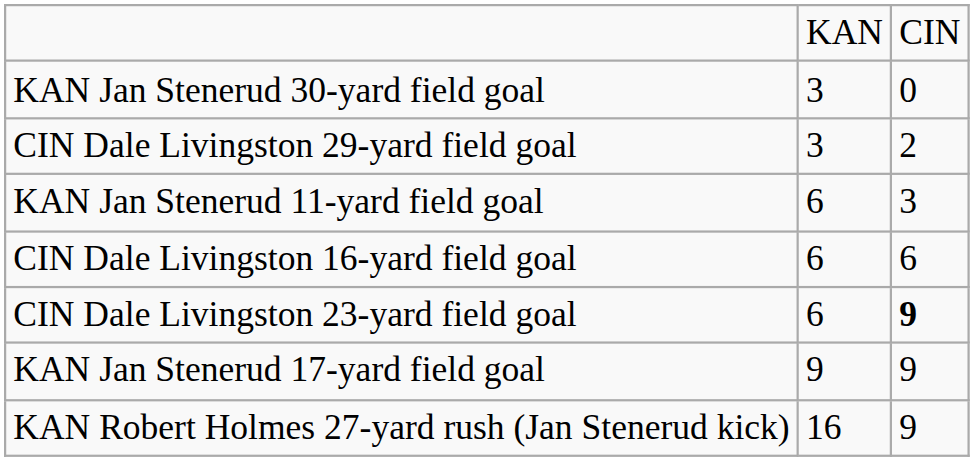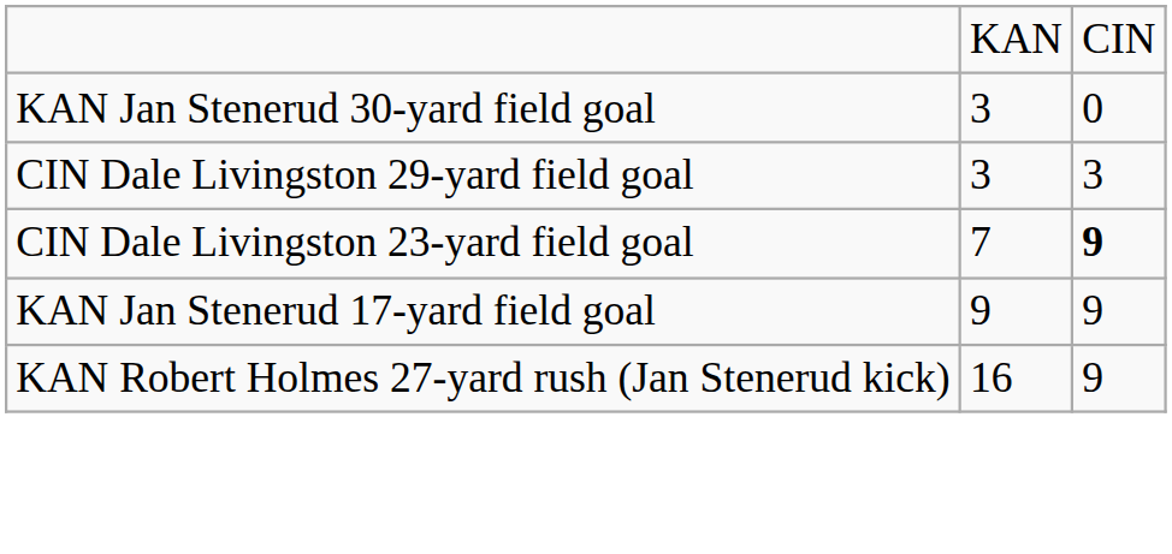CIN Dale Livingston 29-yard field goal | column 3: 2 -> 3
- row: KAN Jan Stenerud 11-yard field goal | 6 | 3
- row: CIN Dale Livingston 16-yard field goal | 6 | 6
CIN Dale Livingston 23-yard field goal | column 2: 6 -> 7
